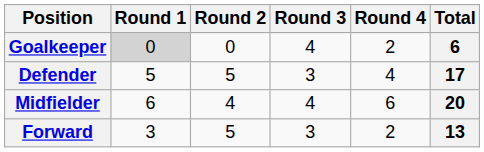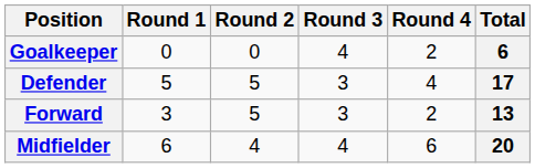Goalkeeper | Round 1: lightgrey background -> no background
rows swapped: Midfielder <-> Forward
